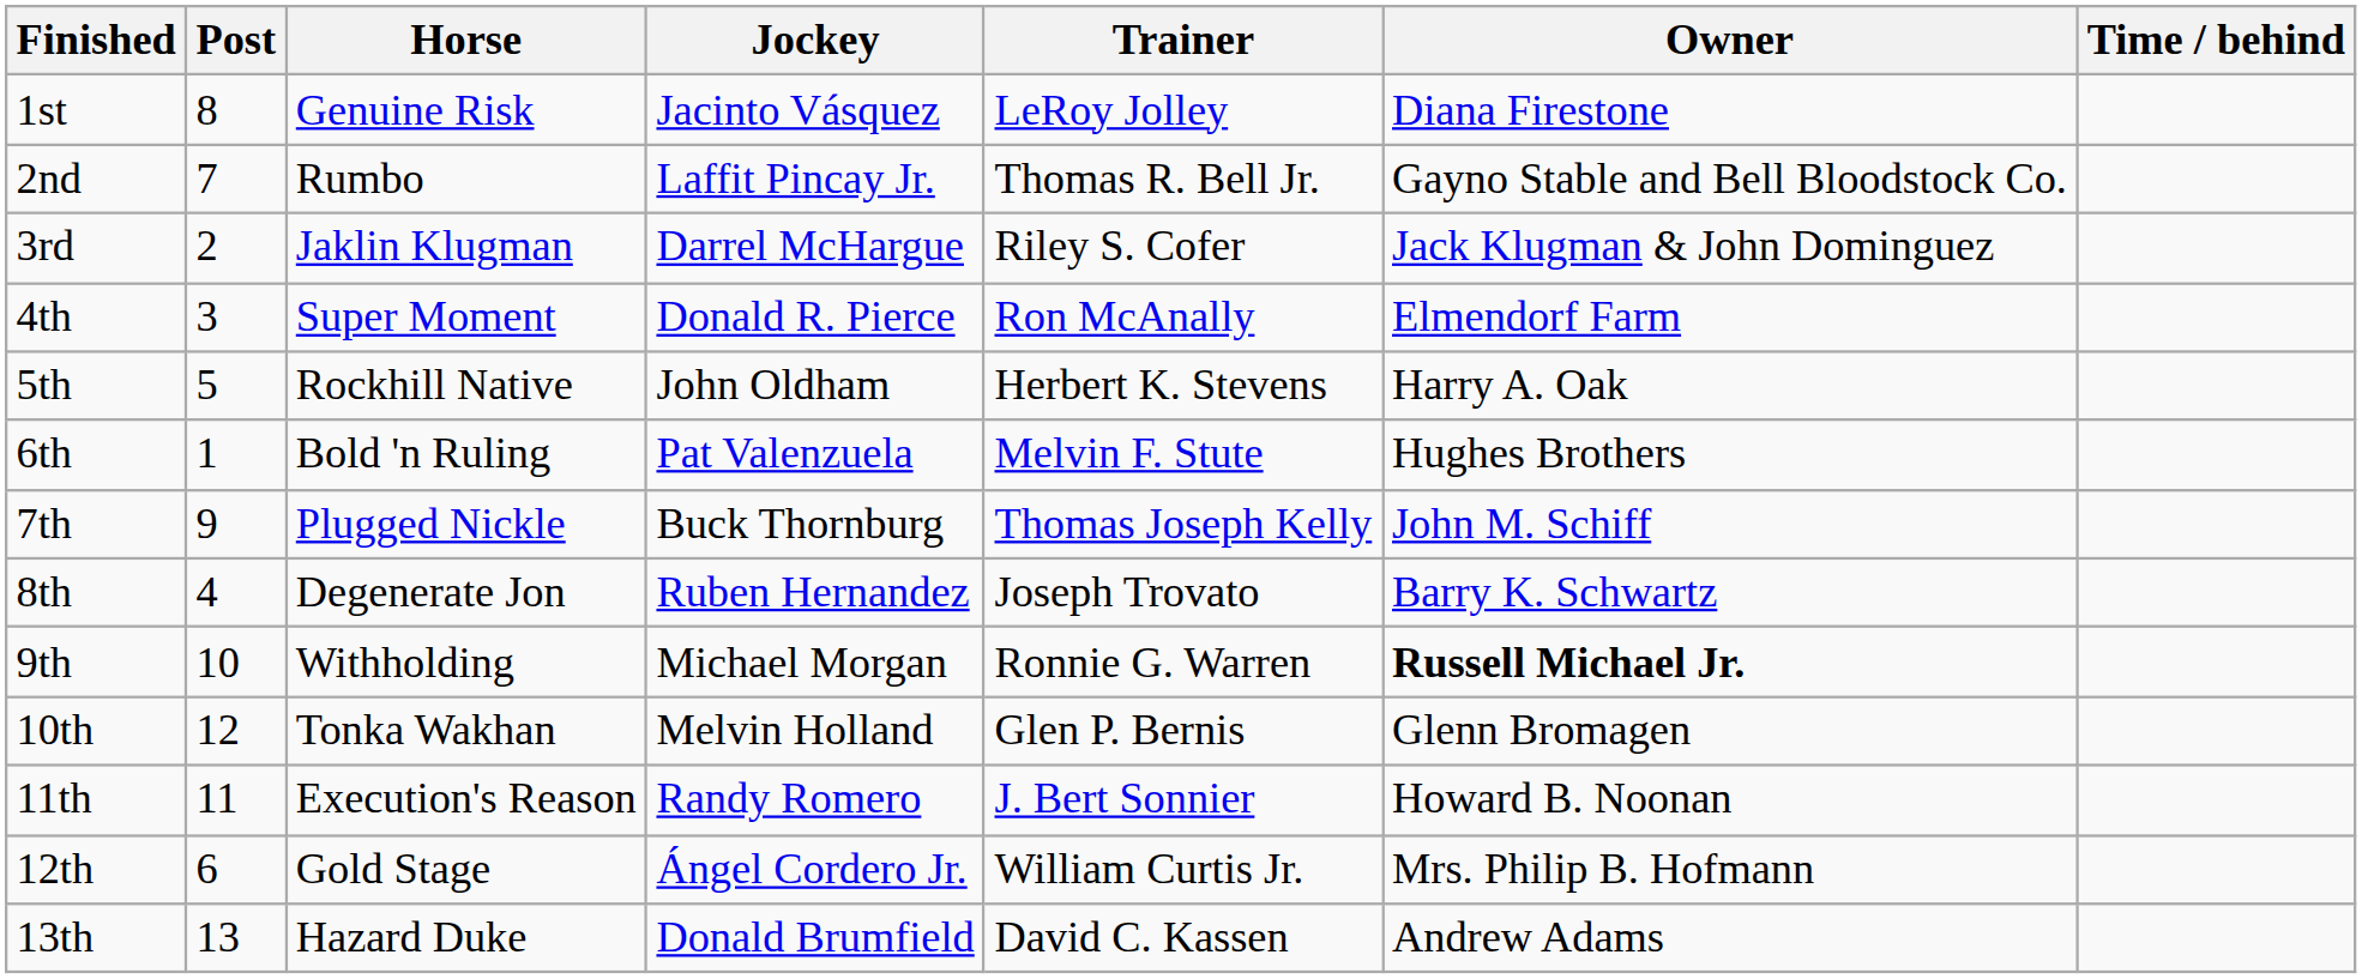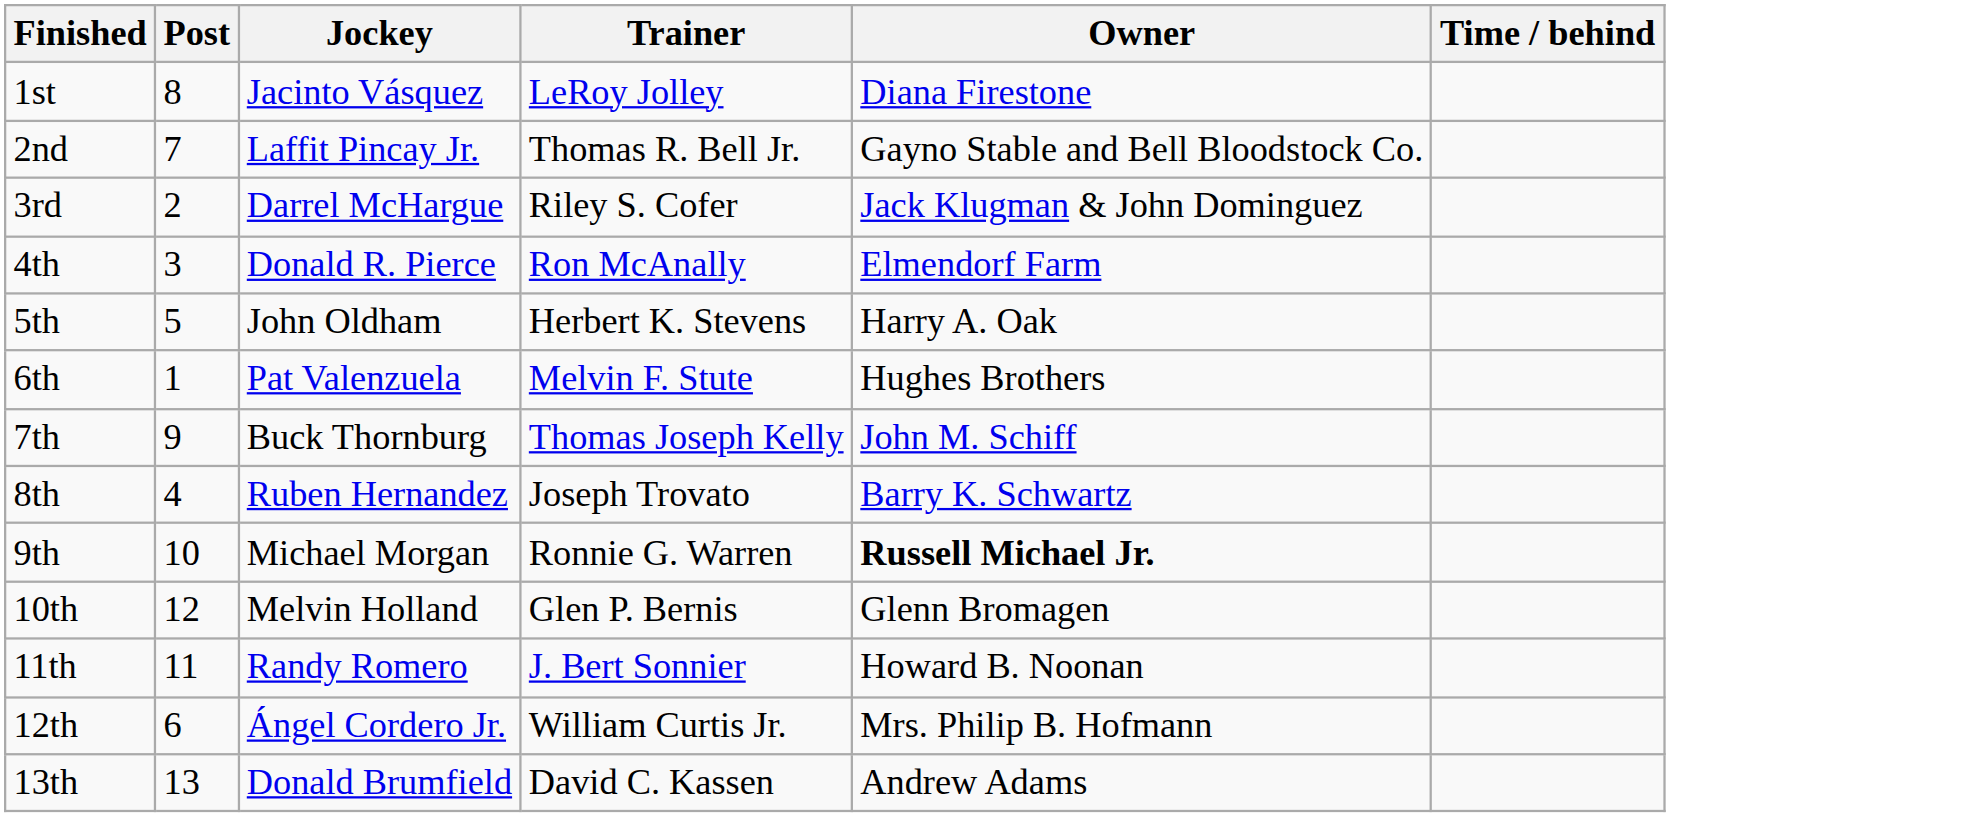- column: Horse | Genuine Risk | Rumbo | Jaklin Klugman | Super Moment | Rockhill Native | Bold 'n Ruling | Plugged Nickle | Degenerate Jon | Withholding | Tonka Wakhan | Execution's Reason | Gold Stage | Hazard Duke
